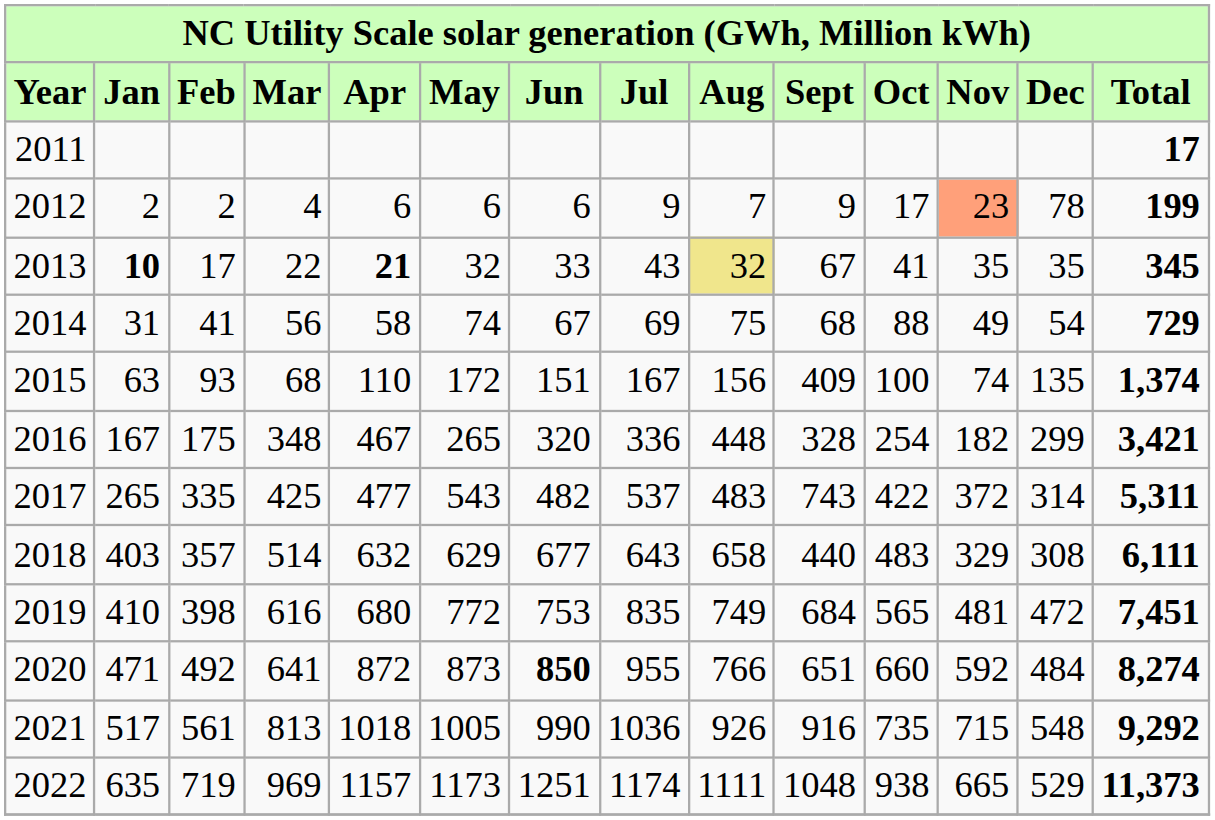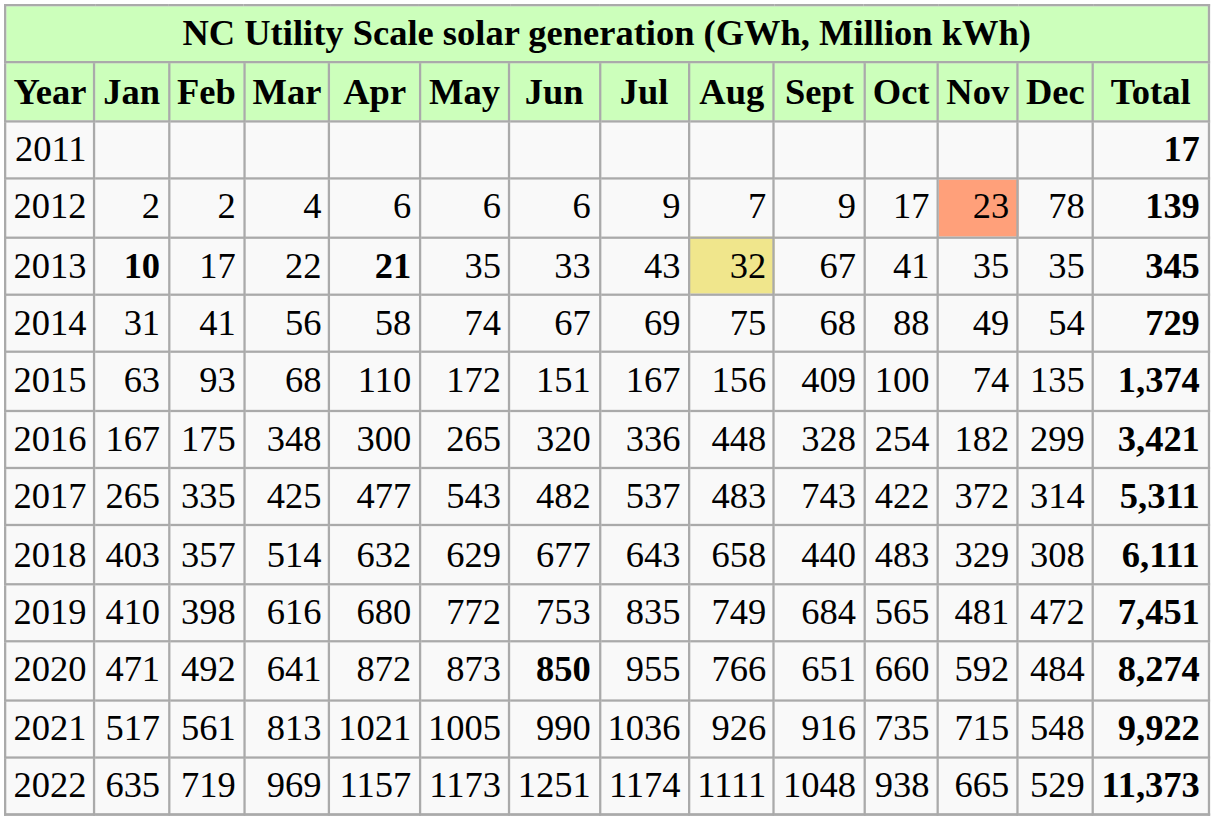2012 | Total: 199 -> 139
2013 | May: 32 -> 35
2016 | Apr: 467 -> 300
2021 | Apr: 1018 -> 1021
2021 | Total: 9,292 -> 9,922
